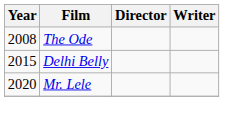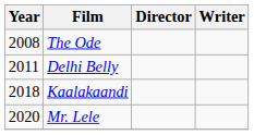Delhi Belly | Year: 2015 -> 2011
+ row: 2018 | Kaalakaandi
